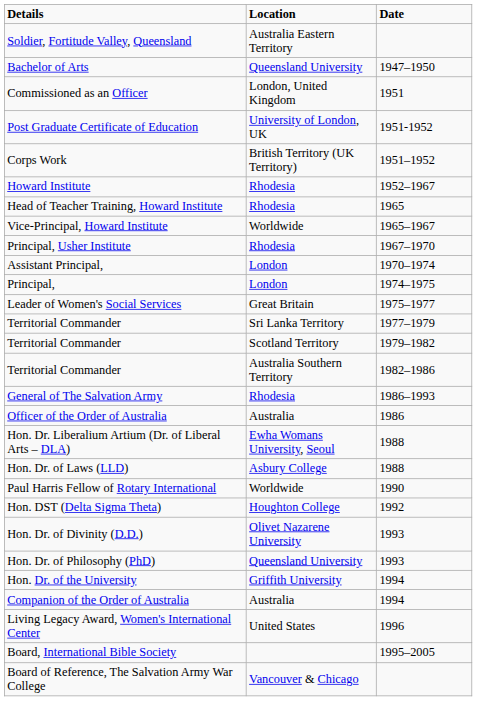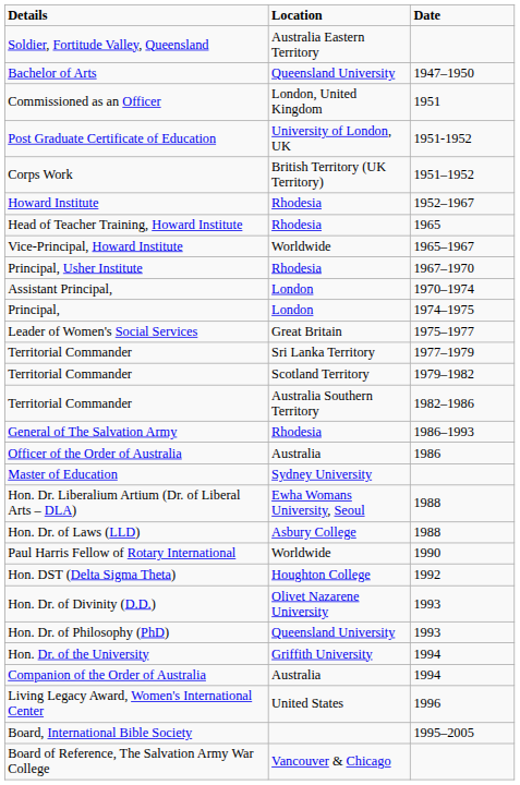+ row: Master of Education | Sydney University
